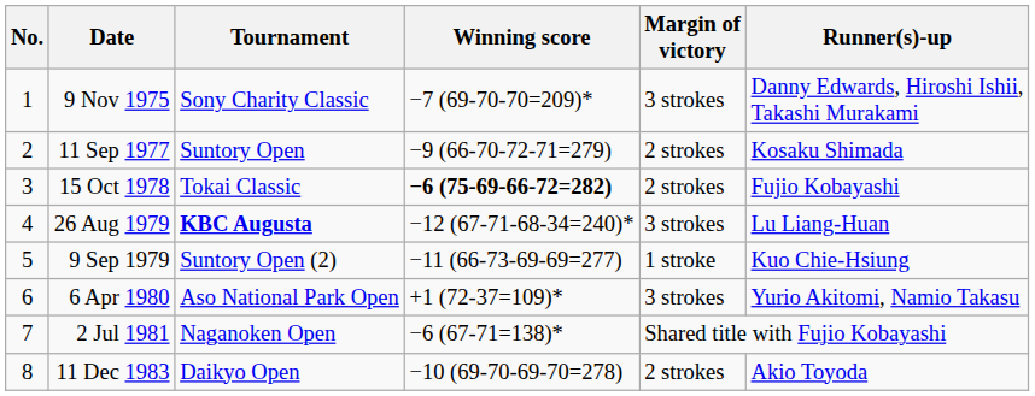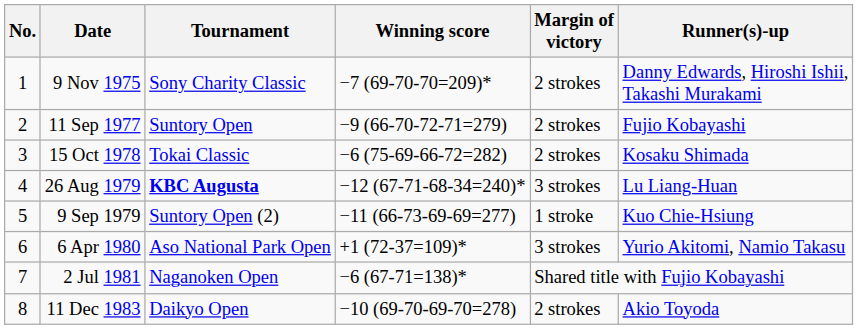9 Nov 1975 | Margin of victory: 3 strokes -> 2 strokes
11 Sep 1977 | Runner(s)-up: Kosaku Shimada -> Fujio Kobayashi
15 Oct 1978 | Winning score: bold -> normal
15 Oct 1978 | Runner(s)-up: Fujio Kobayashi -> Kosaku Shimada
